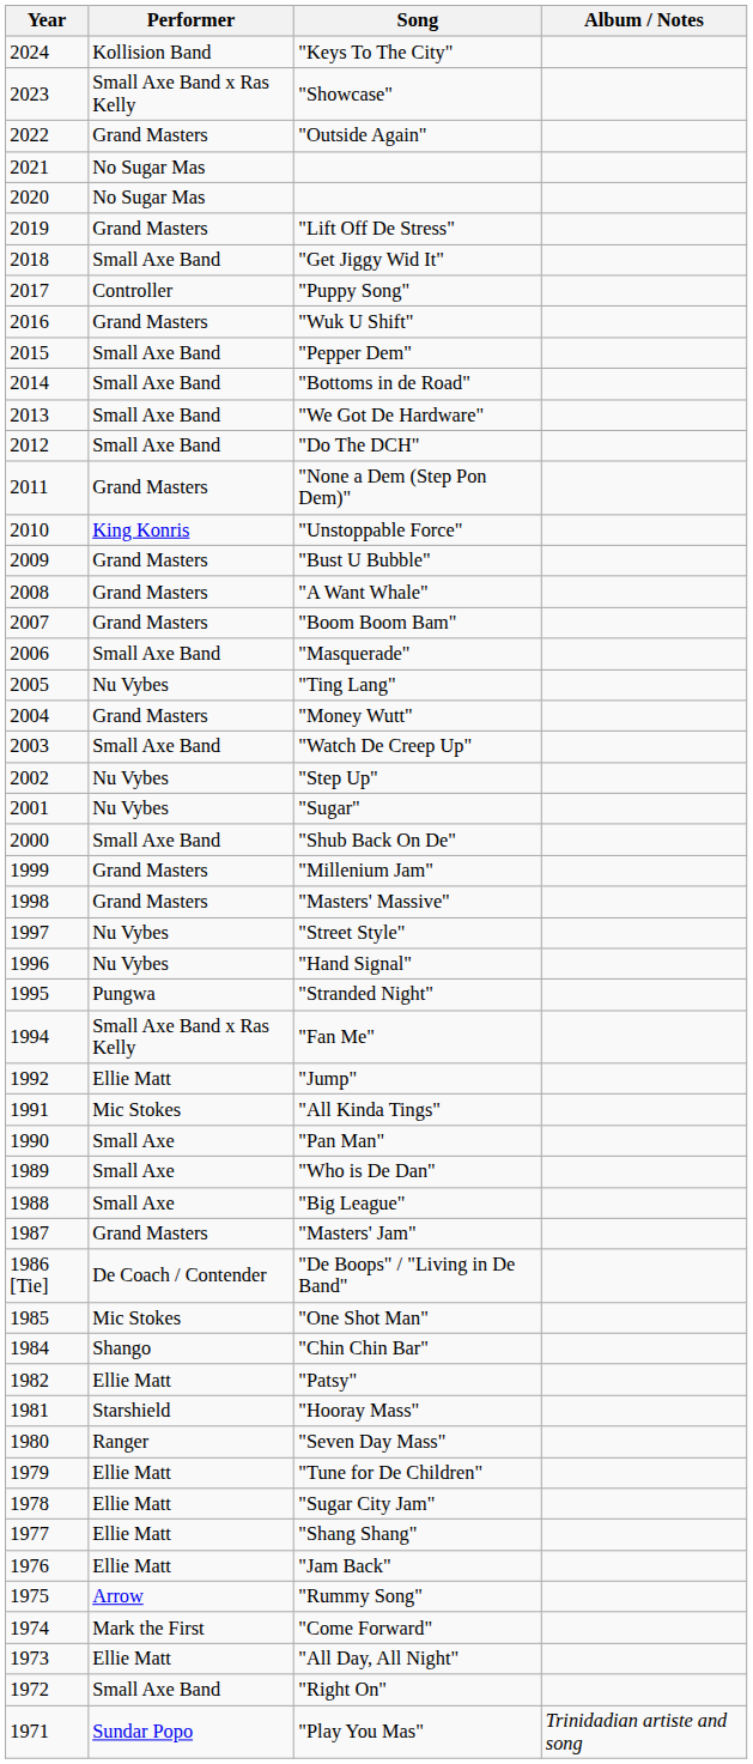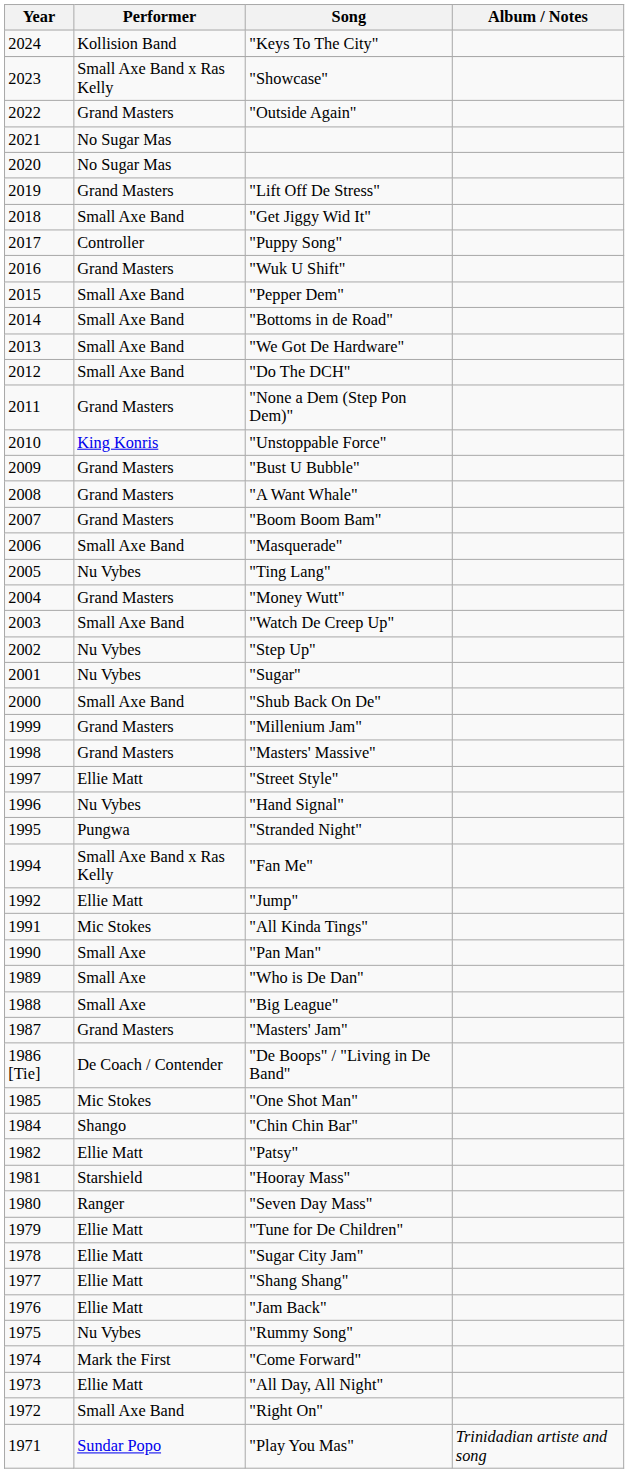"Street Style" | Performer: Nu Vybes -> Ellie Matt
"Rummy Song" | Performer: Arrow -> Nu Vybes
